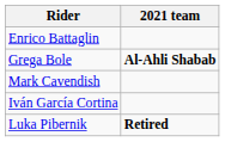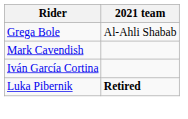- row: Enrico Battaglin
Grega Bole | 2021 team: bold -> normal
